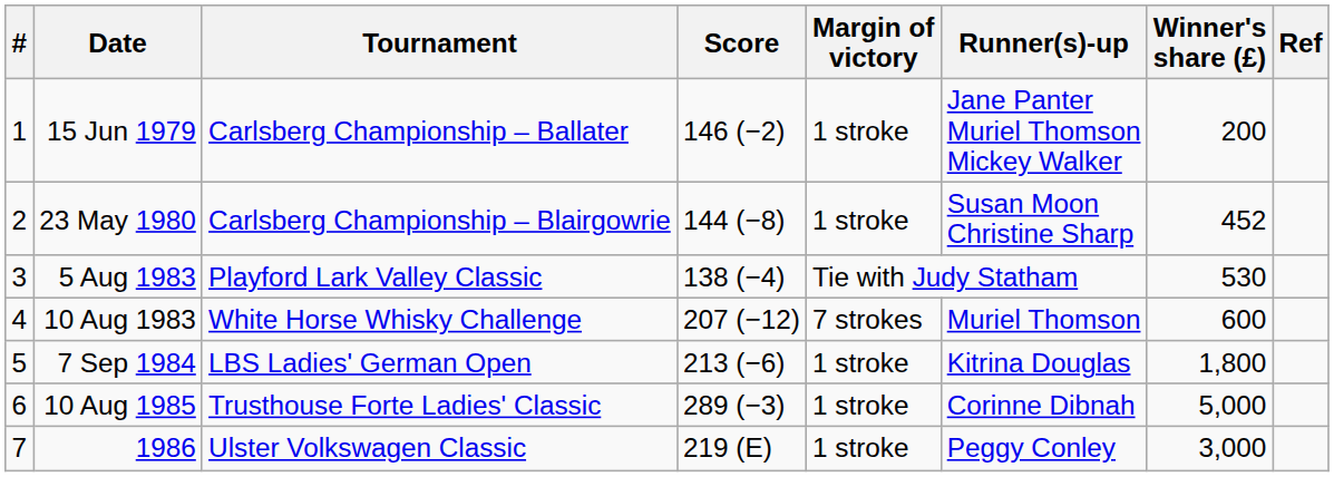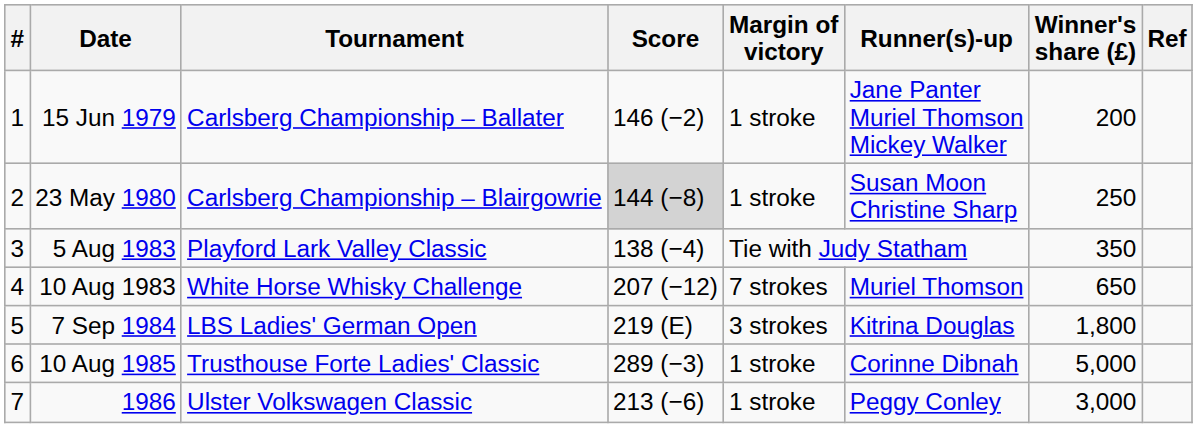23 May 1980 | Score: no background -> lightgrey background
23 May 1980 | Winner's share (£): 452 -> 250
5 Aug 1983 | Winner's share (£): 530 -> 350
10 Aug 1983 | Winner's share (£): 600 -> 650
7 Sep 1984 | Score: 213 (−6) -> 219 (E)
7 Sep 1984 | Margin of victory: 1 stroke -> 3 strokes
1986 | Score: 219 (E) -> 213 (−6)
